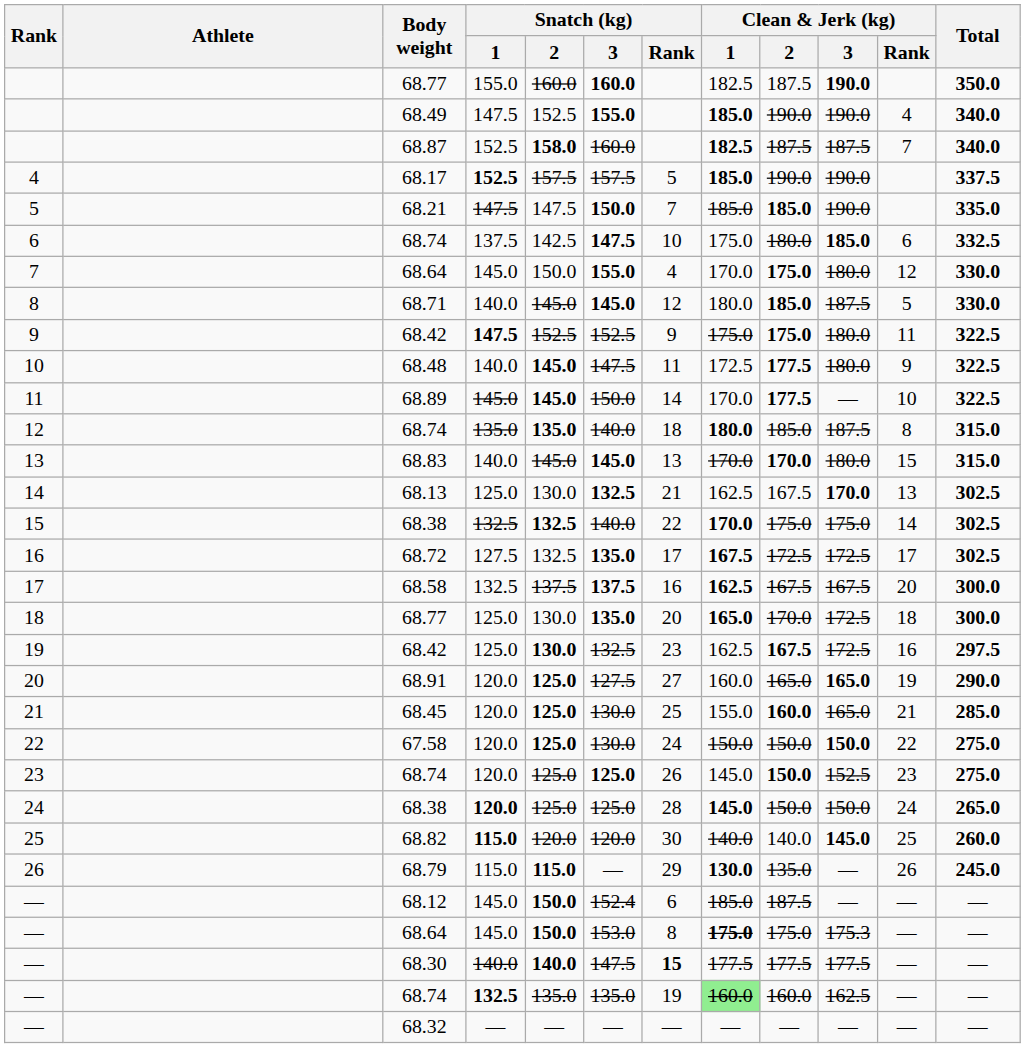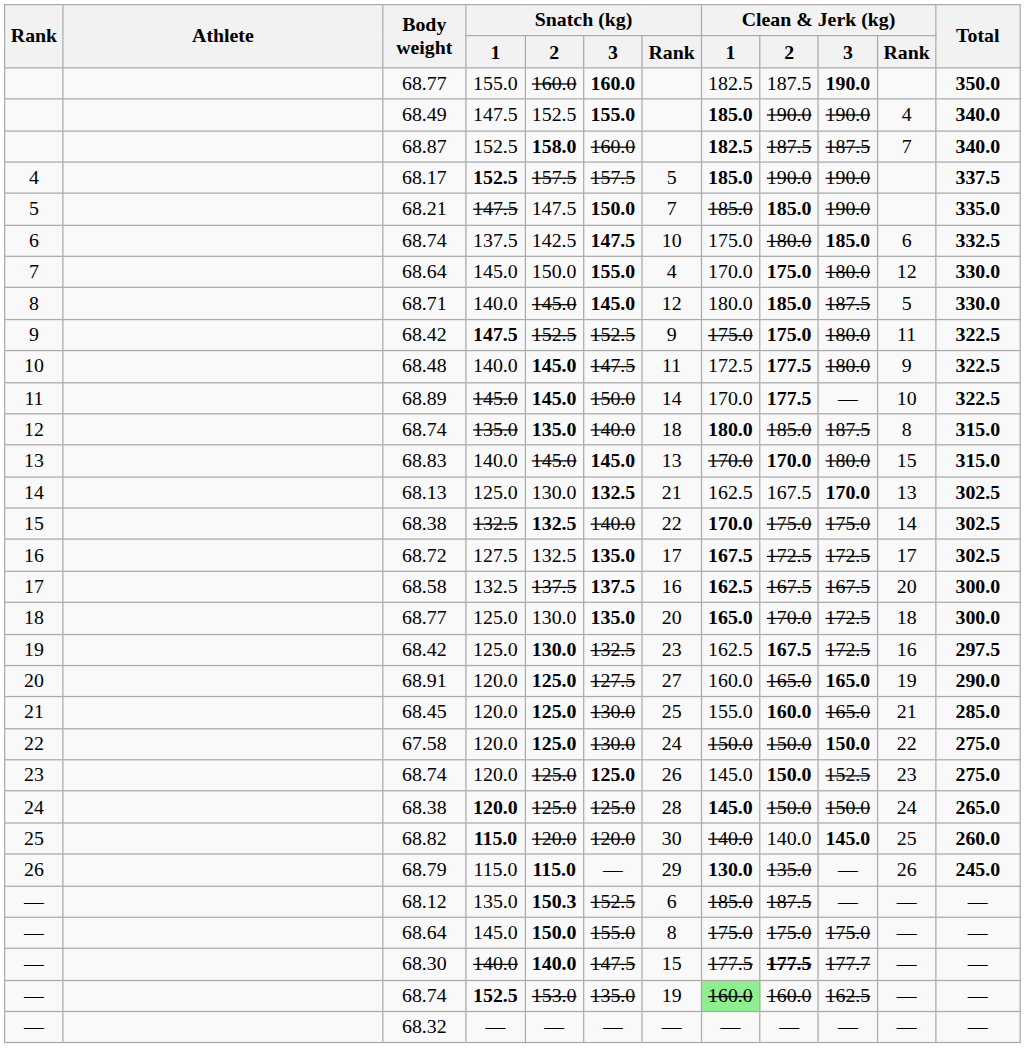— / 68.12 | Snatch (kg) / 1: 145.0 -> 135.0
— / 68.12 | Snatch (kg) / 2: 150.0 -> 150.3
— / 68.12 | Snatch (kg) / 3: 152.4 -> 152.5
— / 68.64 | Snatch (kg) / 3: 153.0 -> 155.0
— / 68.64 | Clean & Jerk (kg) / 1: bold -> normal
— / 68.64 | Clean & Jerk (kg) / 3: 175.3 -> 175.0
— / 68.30 | Snatch (kg) / Rank: bold -> normal
— / 68.30 | Clean & Jerk (kg) / 2: normal -> bold
— / 68.30 | Clean & Jerk (kg) / 3: 177.5 -> 177.7
— / 68.74 | Snatch (kg) / 1: 132.5 -> 152.5
— / 68.74 | Snatch (kg) / 2: 135.0 -> 153.0
